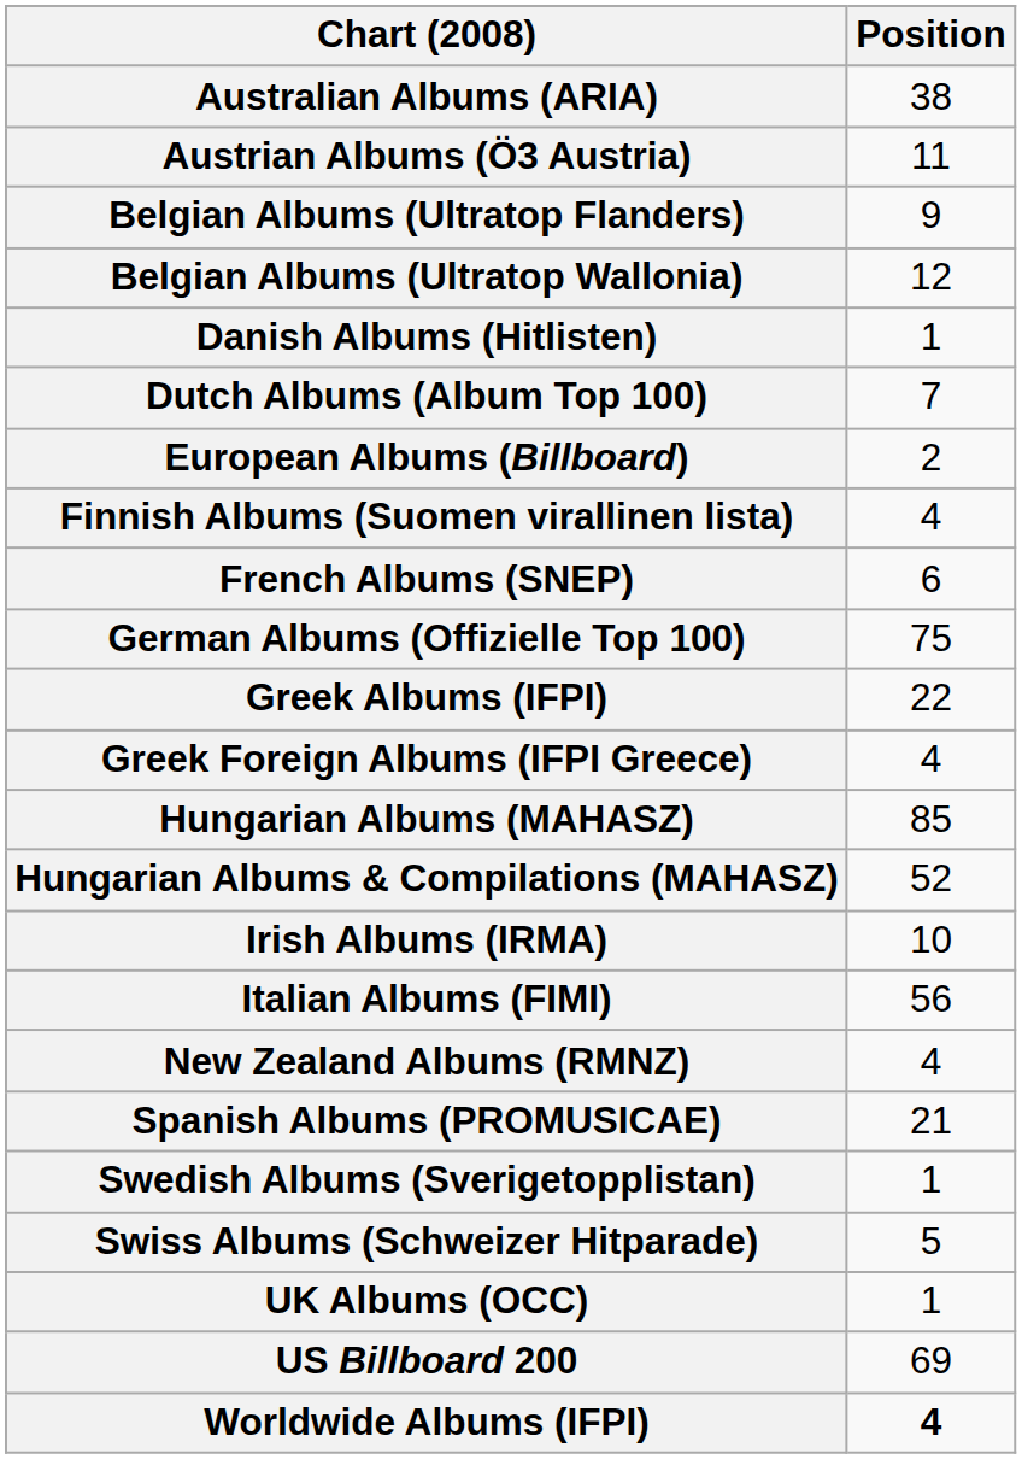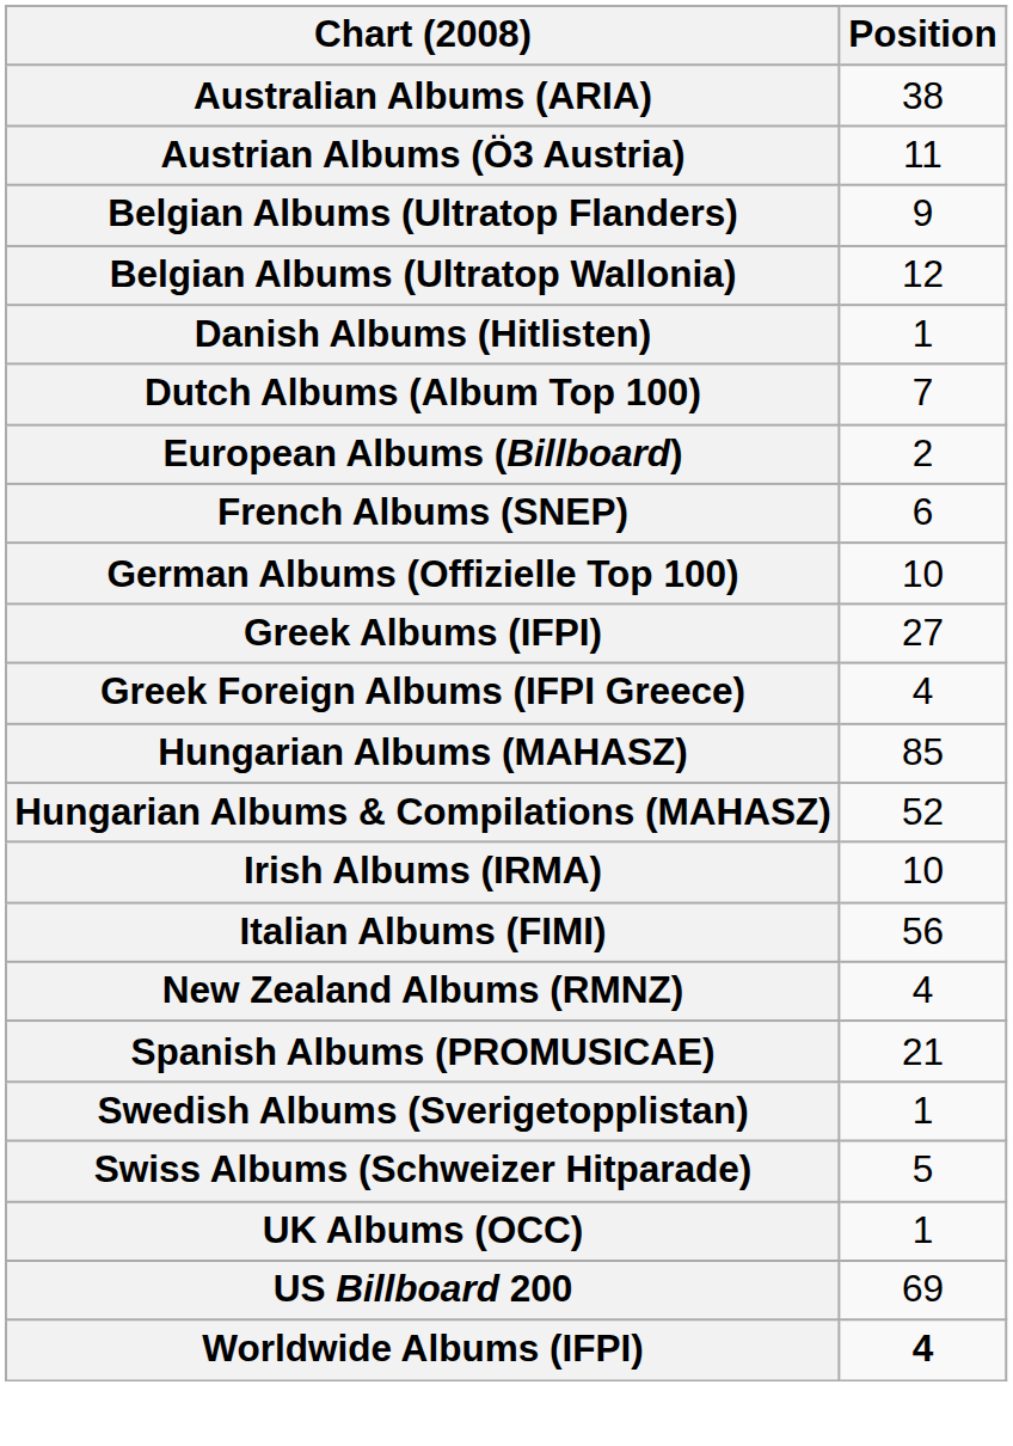- row: Finnish Albums (Suomen virallinen lista) | 4
German Albums (Offizielle Top 100) | Position: 75 -> 10
Greek Albums (IFPI) | Position: 22 -> 27
